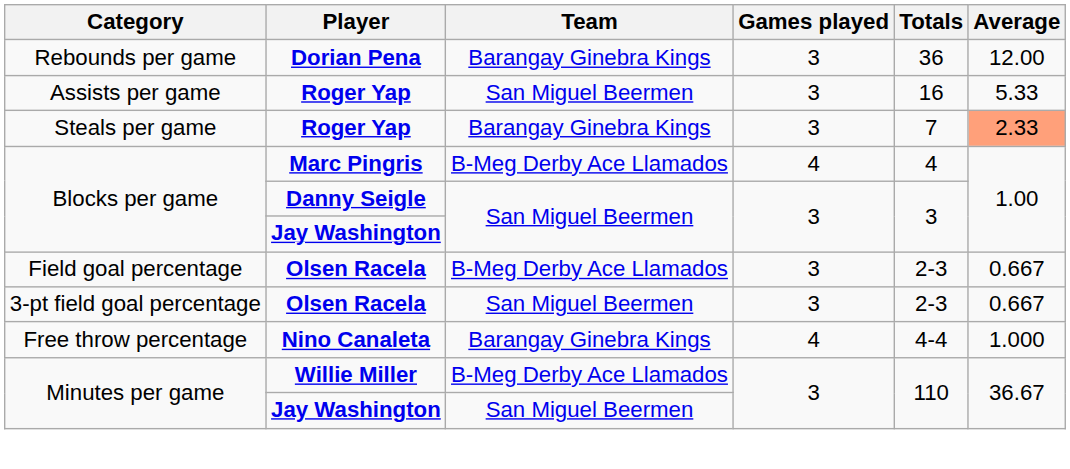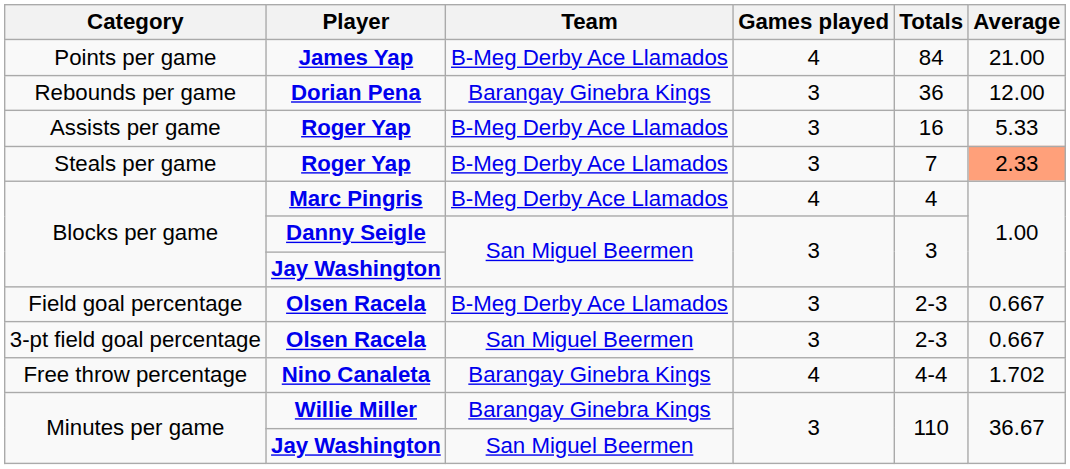+ row: Points per game | James Yap | B-Meg Derby Ace Llamados | 4 | 84 | 21.00
Assists per game | Team: San Miguel Beermen -> B-Meg Derby Ace Llamados
Steals per game | Team: Barangay Ginebra Kings -> B-Meg Derby Ace Llamados
Free throw percentage | Average: 1.000 -> 1.702
Minutes per game / Willie Miller | Team: B-Meg Derby Ace Llamados -> Barangay Ginebra Kings
